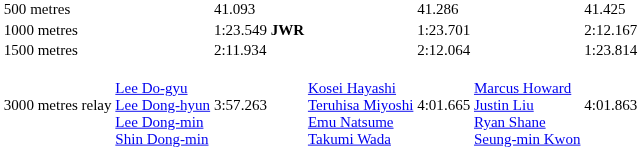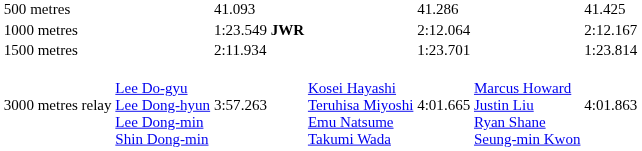1000 metres | column 5: 1:23.701 -> 2:12.064
1500 metres | column 5: 2:12.064 -> 1:23.701
